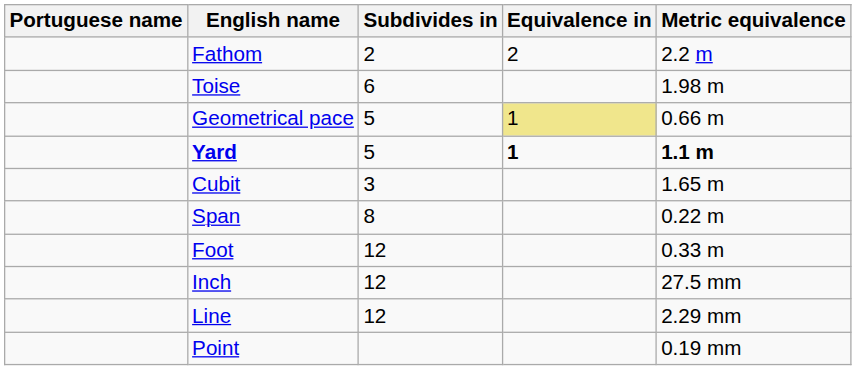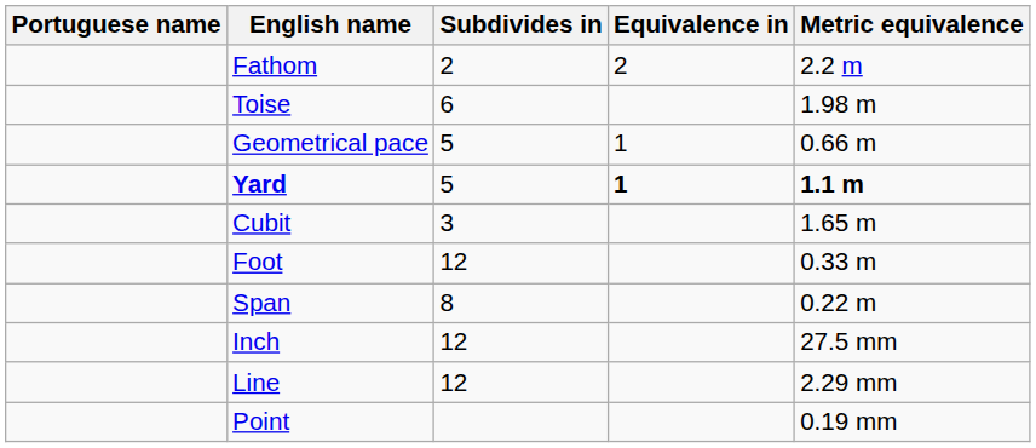Geometrical pace | Equivalence in: khaki background -> no background
rows swapped: Foot <-> Span
